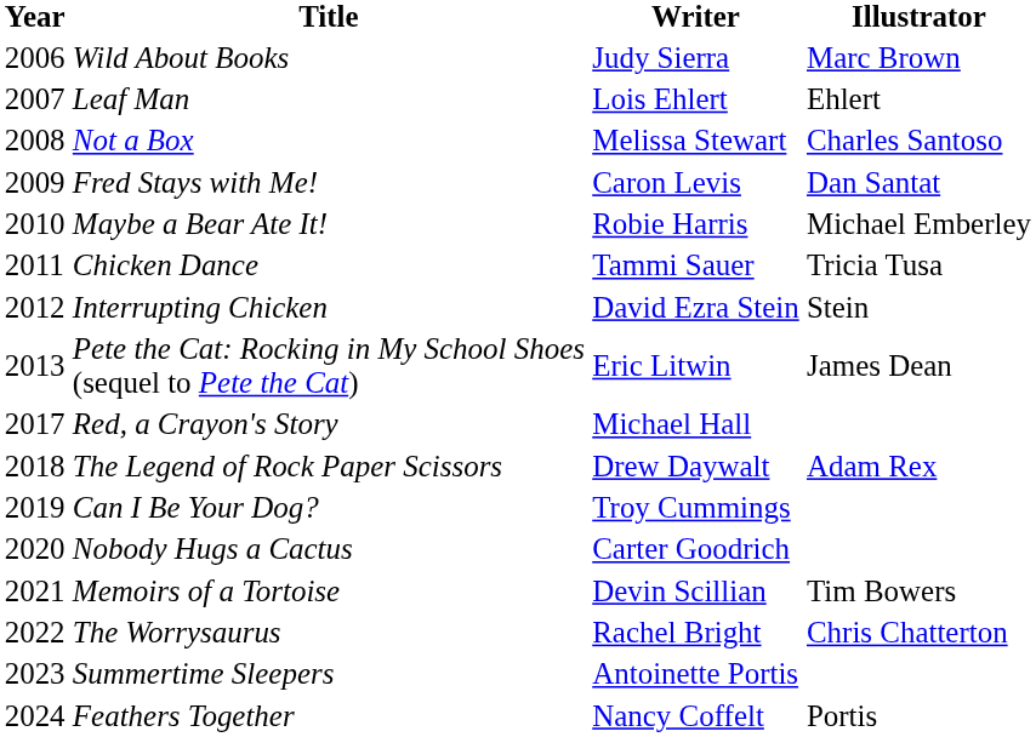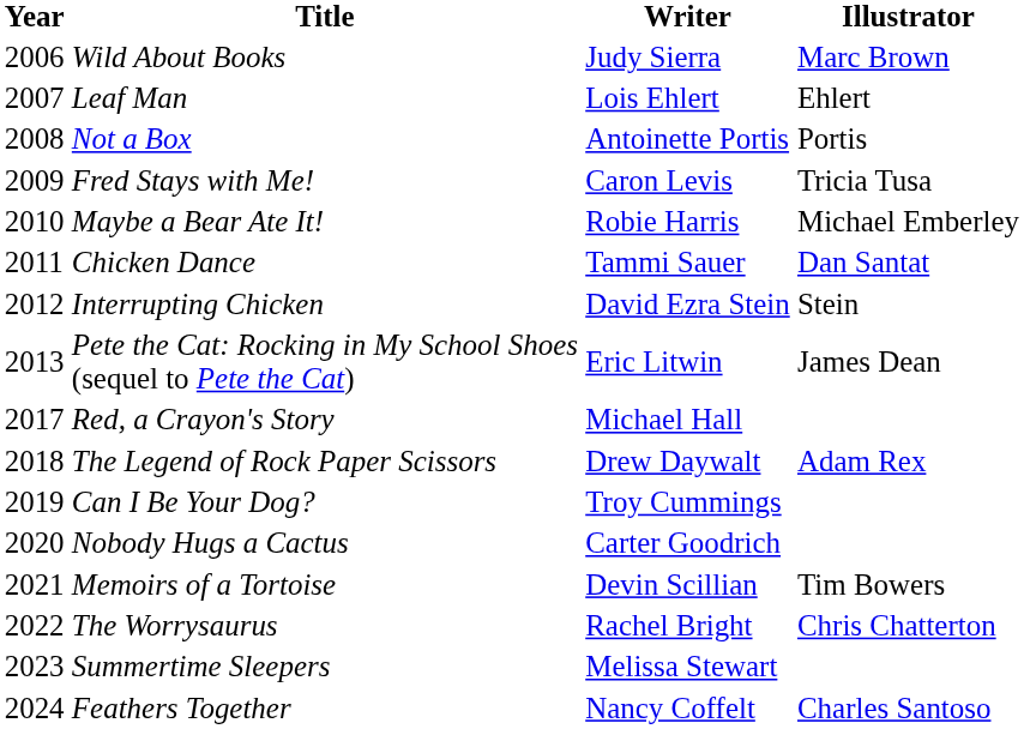Not a Box | Writer: Melissa Stewart -> Antoinette Portis
Not a Box | Illustrator: Charles Santoso -> Portis
Fred Stays with Me! | Illustrator: Dan Santat -> Tricia Tusa
Chicken Dance | Illustrator: Tricia Tusa -> Dan Santat
Summertime Sleepers | Writer: Antoinette Portis -> Melissa Stewart
Feathers Together | Illustrator: Portis -> Charles Santoso
